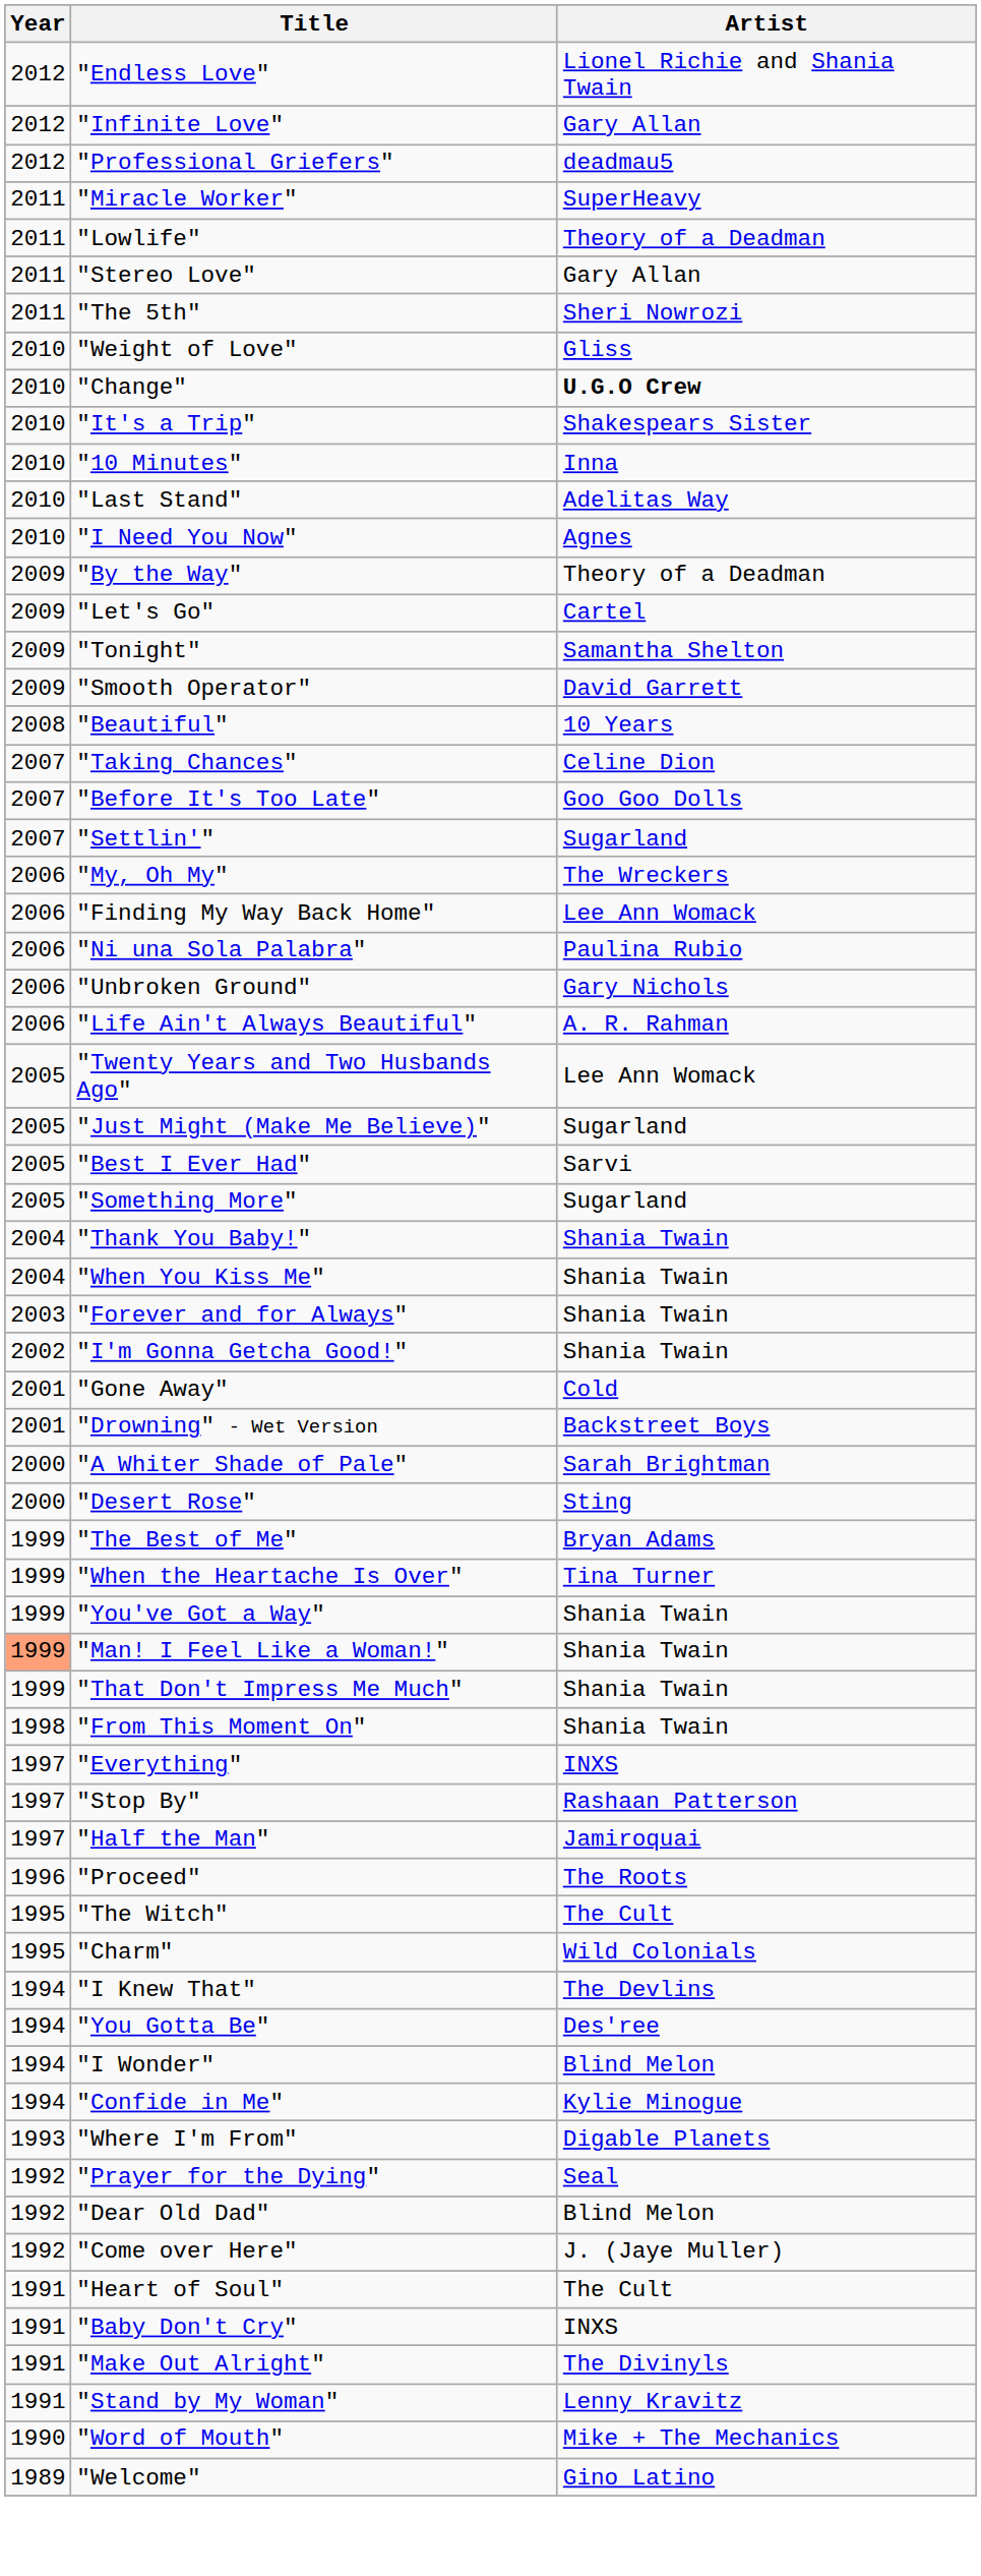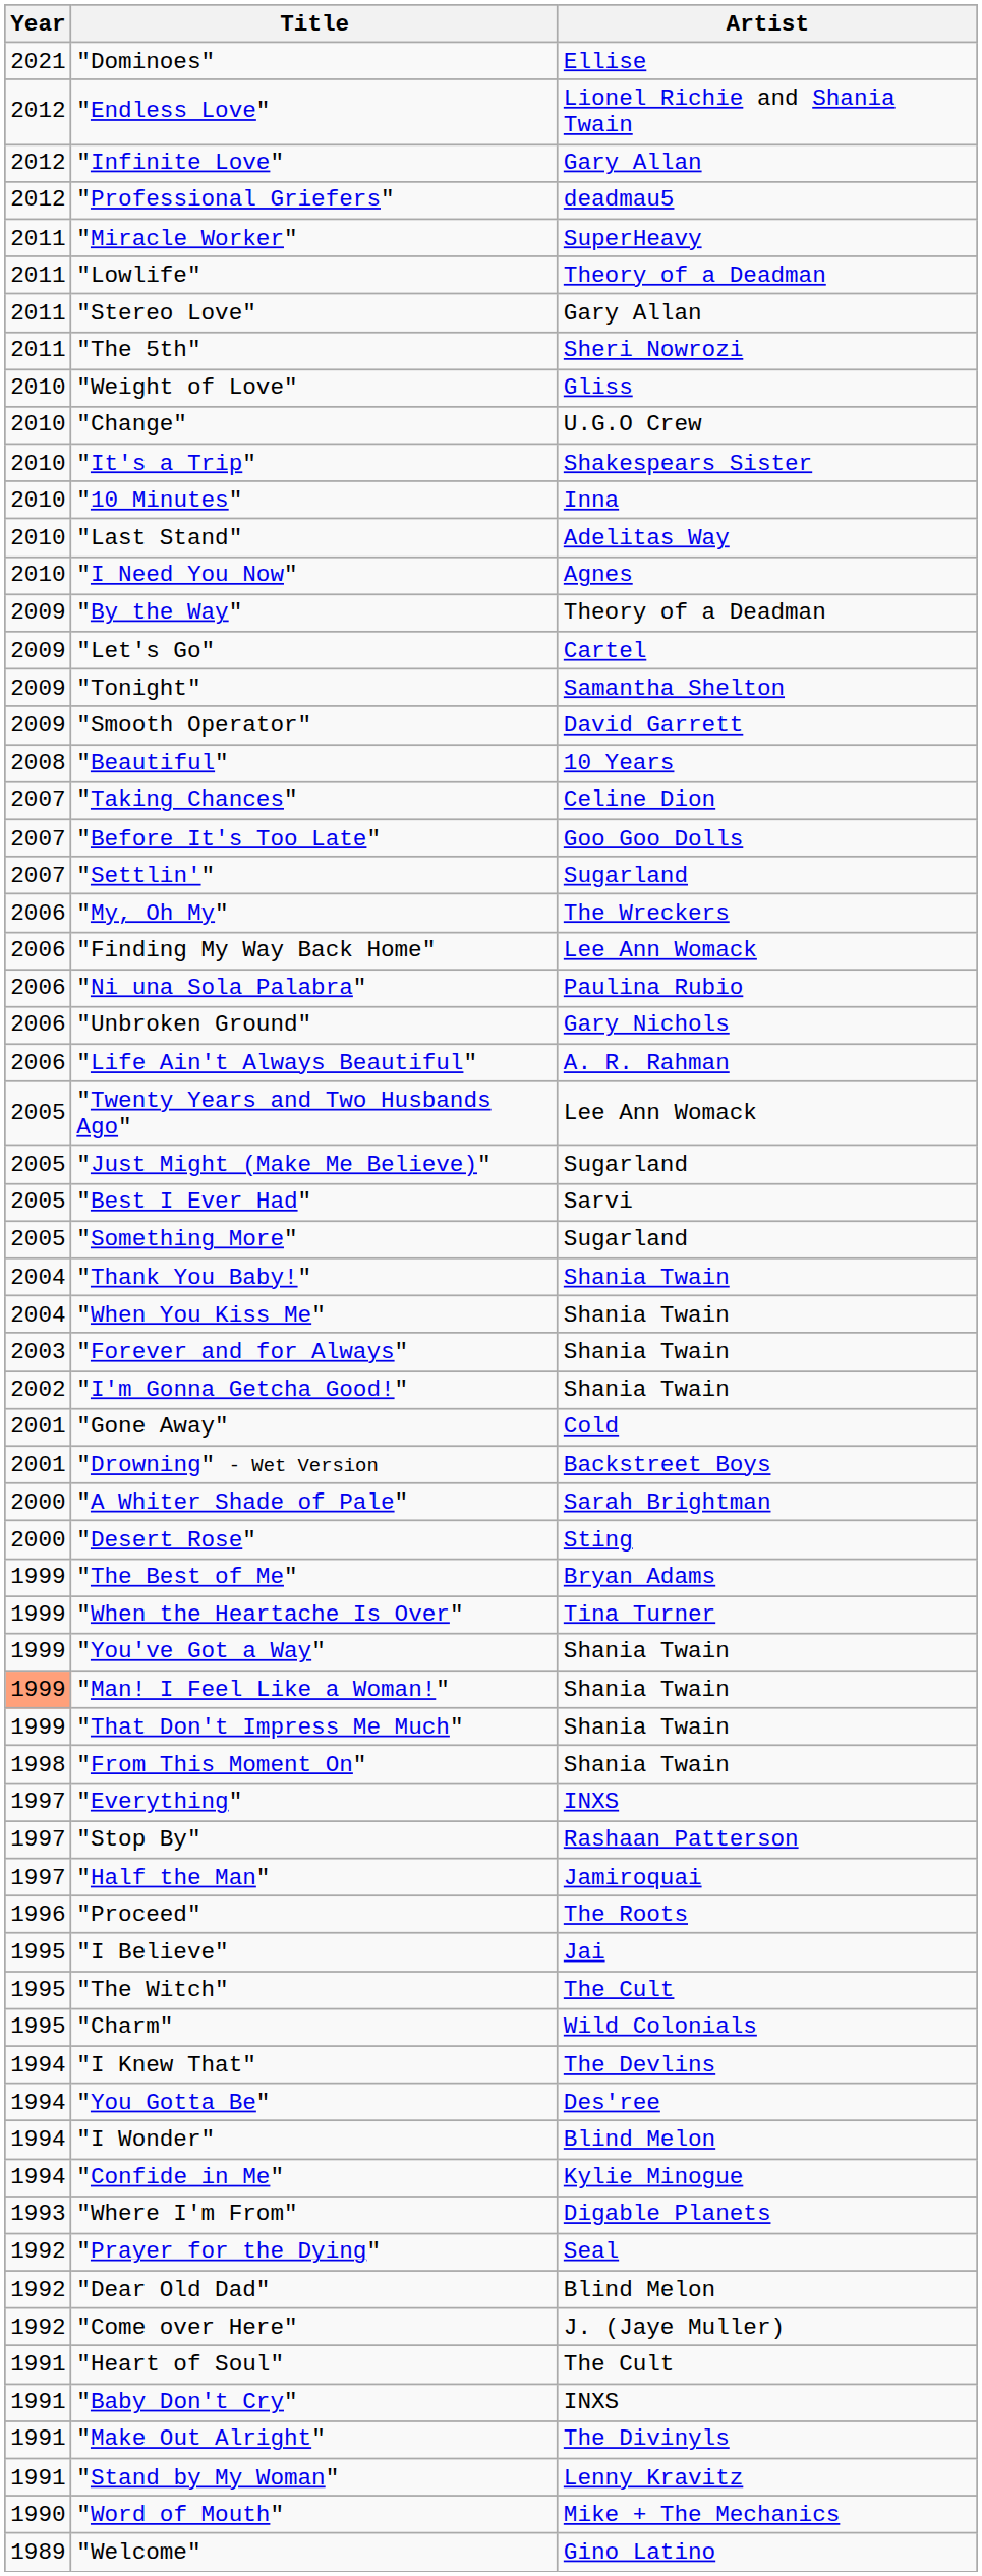+ row: 2021 | "Dominoes" | Ellise
"Change" | Artist: bold -> normal
+ row: 1995 | "I Believe" | Jai
